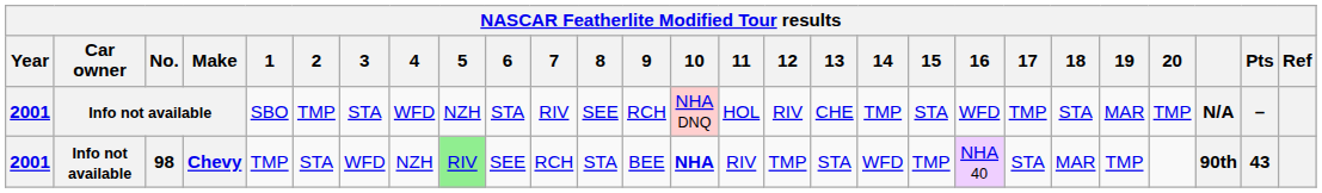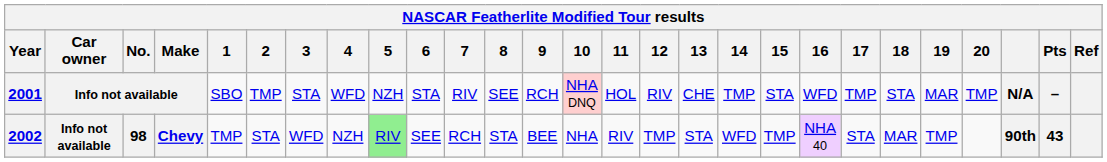98 | Year: 2001 -> 2002
98 | 10: bold -> normal
